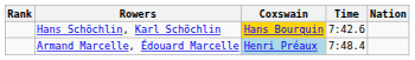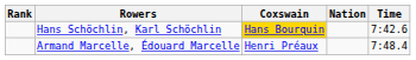columns swapped: Nation <-> Time
Armand Marcelle, Édouard Marcelle | Coxswain: lightblue background -> no background
